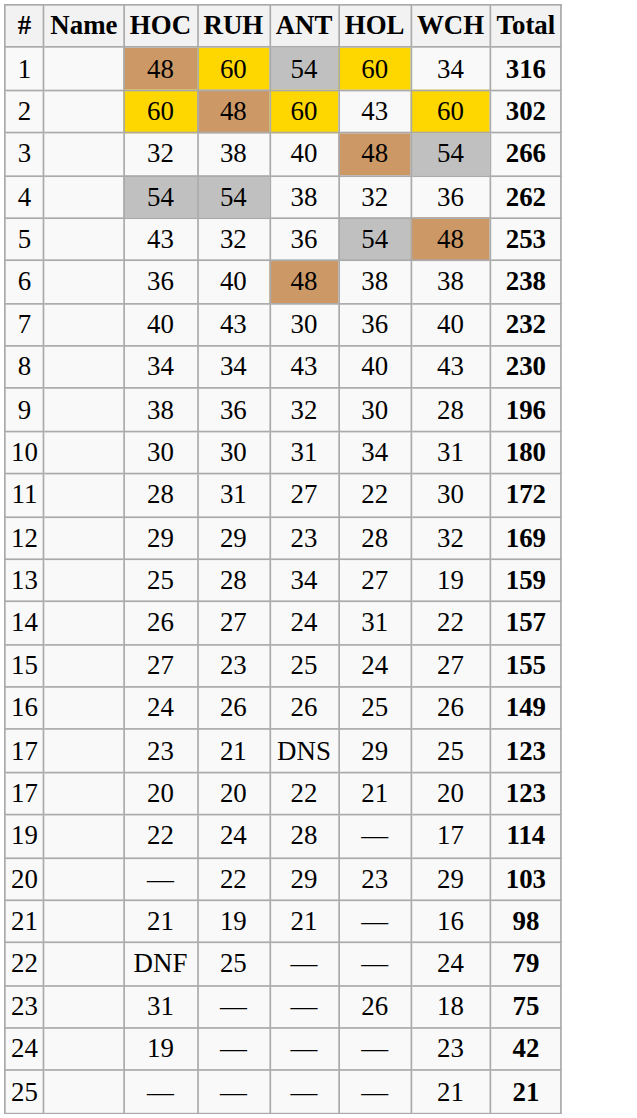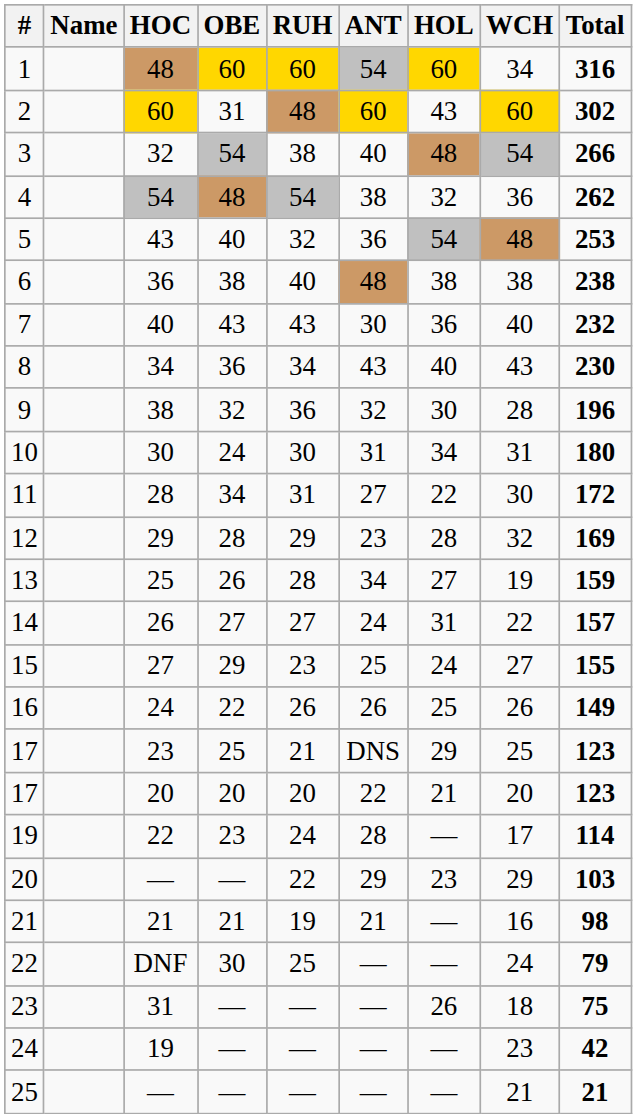+ column: OBE | 60 | 31 | 54 | 48 | 40 | 38 | 43 | 36 | 32 | 24 | 34 | 28 | 26 | 27 | 29 | 22 | 25 | 20 | 23 | — | 21 | 30 | — | — | —
